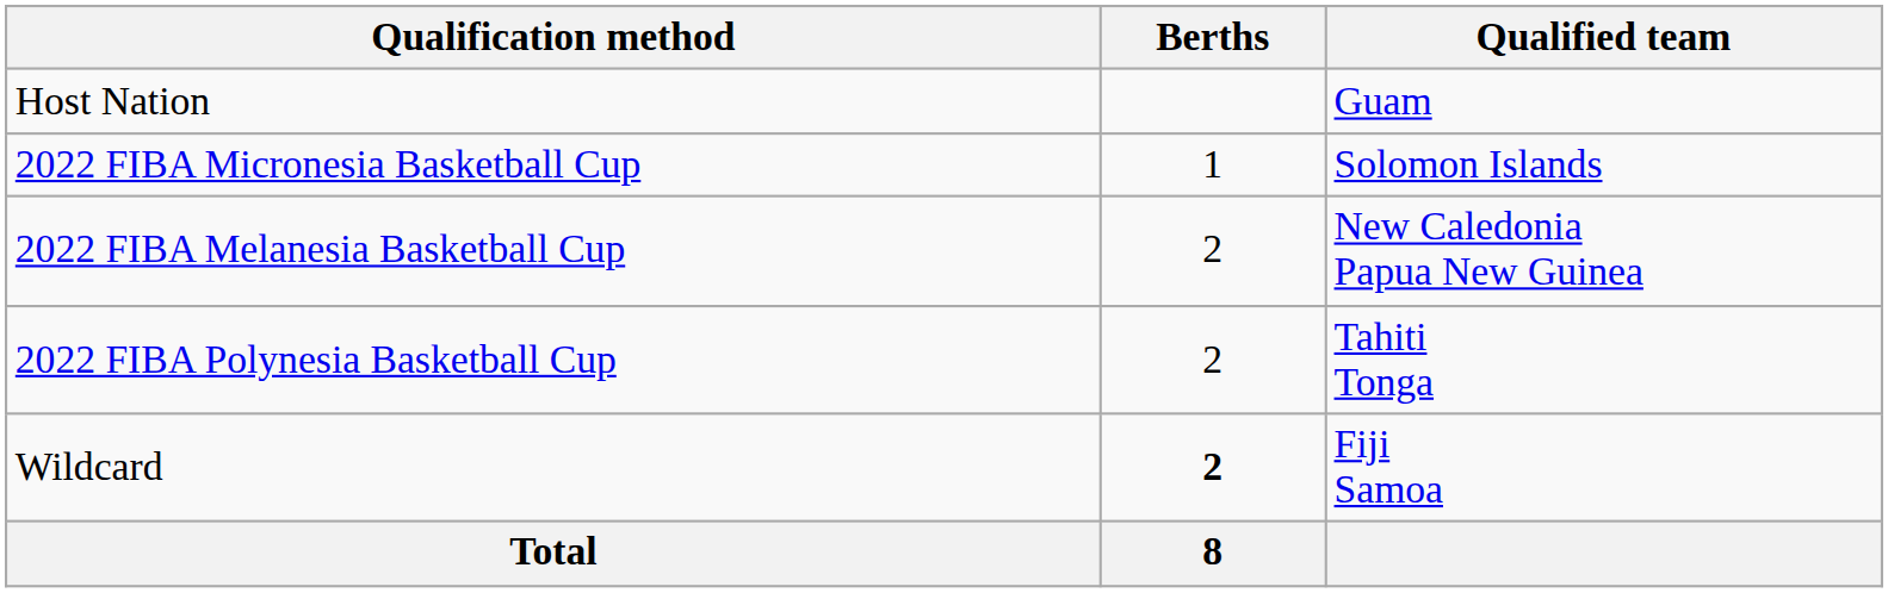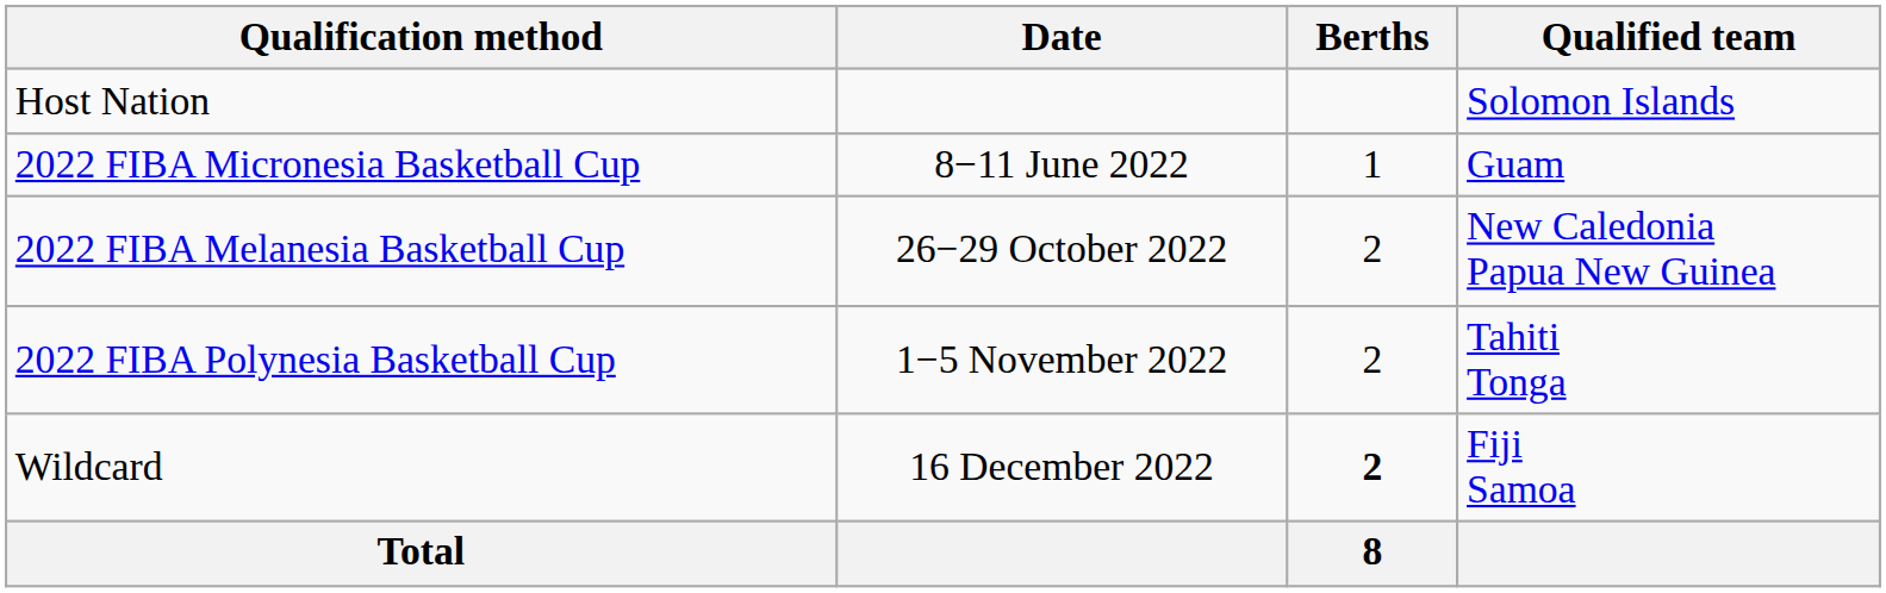+ column: Date | 8−11 June 2022 | 26−29 October 2022 | 1−5 November 2022 | 16 December 2022
Host Nation | Qualified team: Guam -> Solomon Islands
2022 FIBA Micronesia Basketball Cup | Qualified team: Solomon Islands -> Guam
